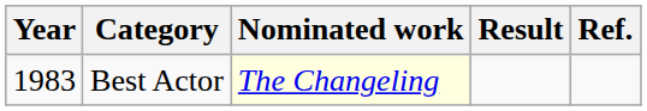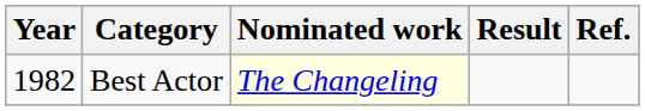Best Actor | Year: 1983 -> 1982
